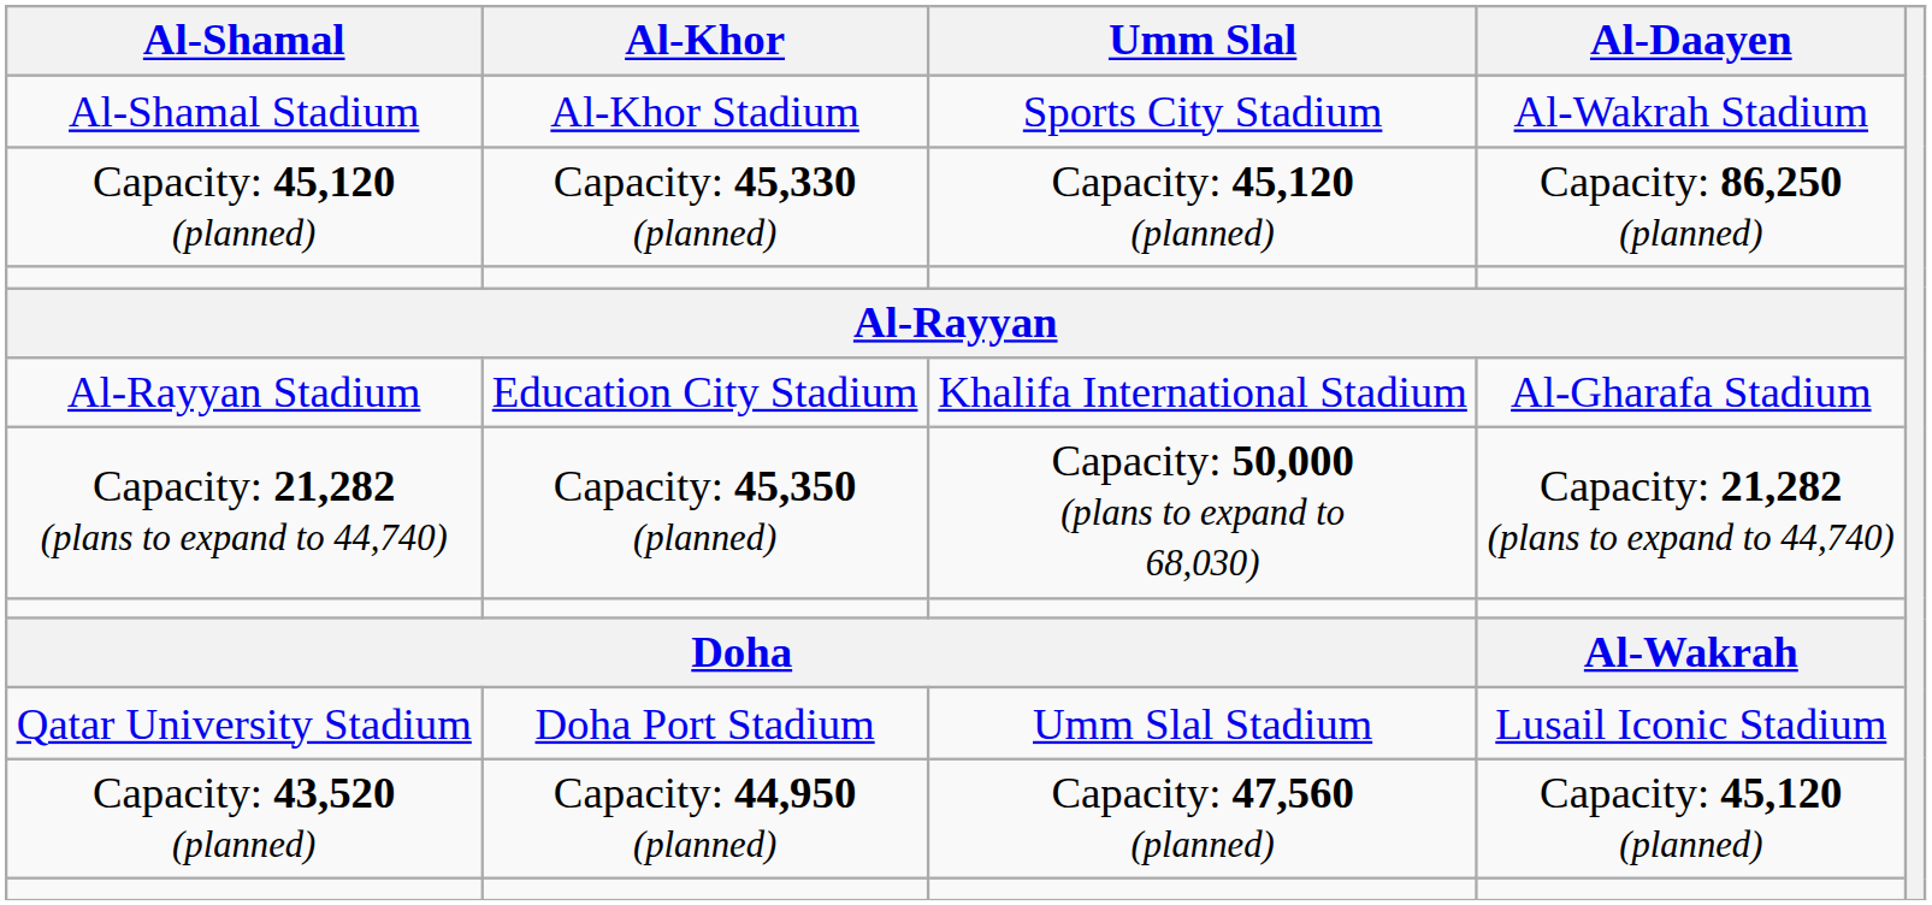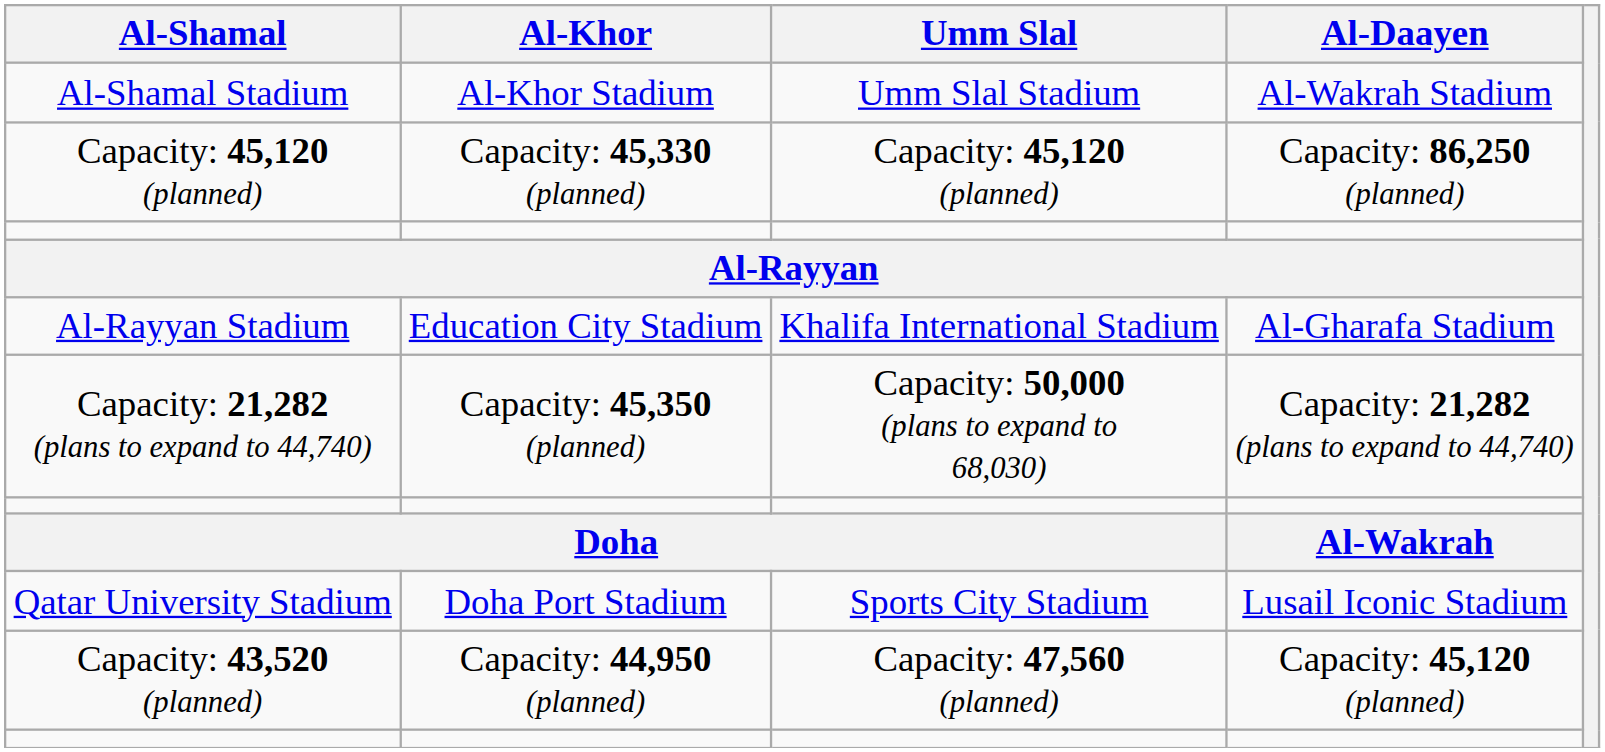Al-Shamal Stadium | Umm Slal: Sports City Stadium -> Umm Slal Stadium
Qatar University Stadium | Umm Slal: Umm Slal Stadium -> Sports City Stadium
